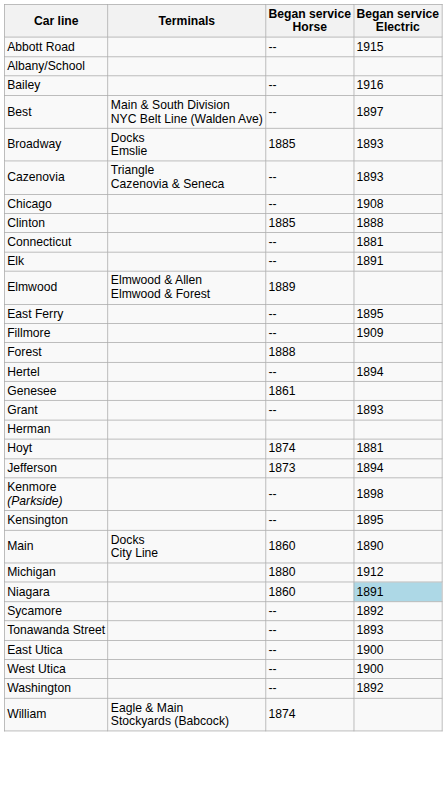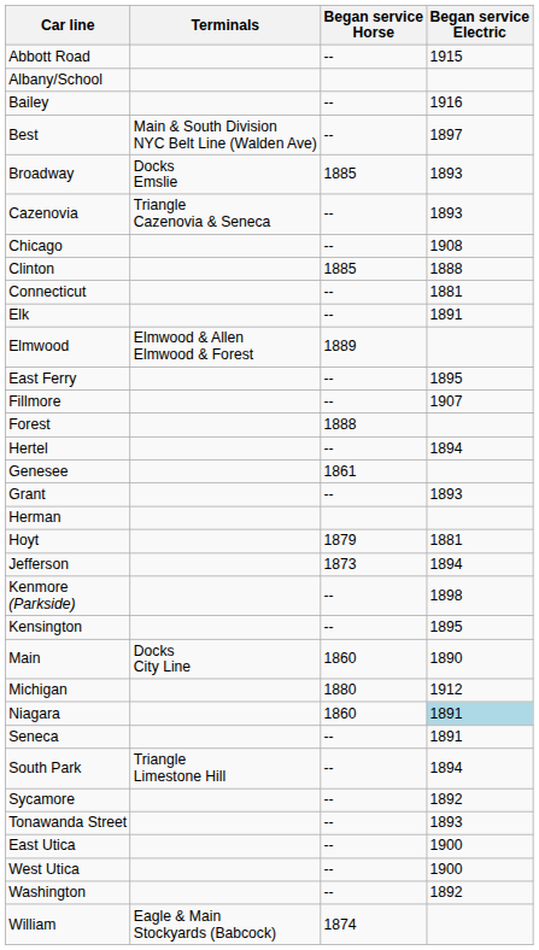Fillmore | Began service Electric: 1909 -> 1907
Hoyt | Began service Horse: 1874 -> 1879
+ row: Seneca | -- | 1891
+ row: South Park | Triangle Limestone Hill | -- | 1894
